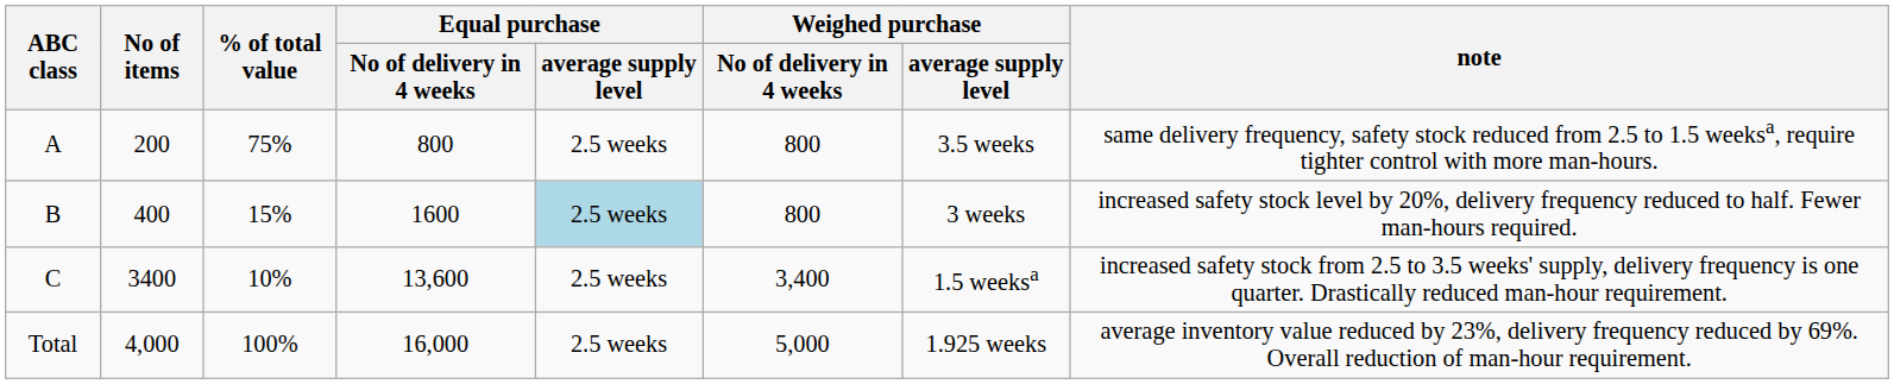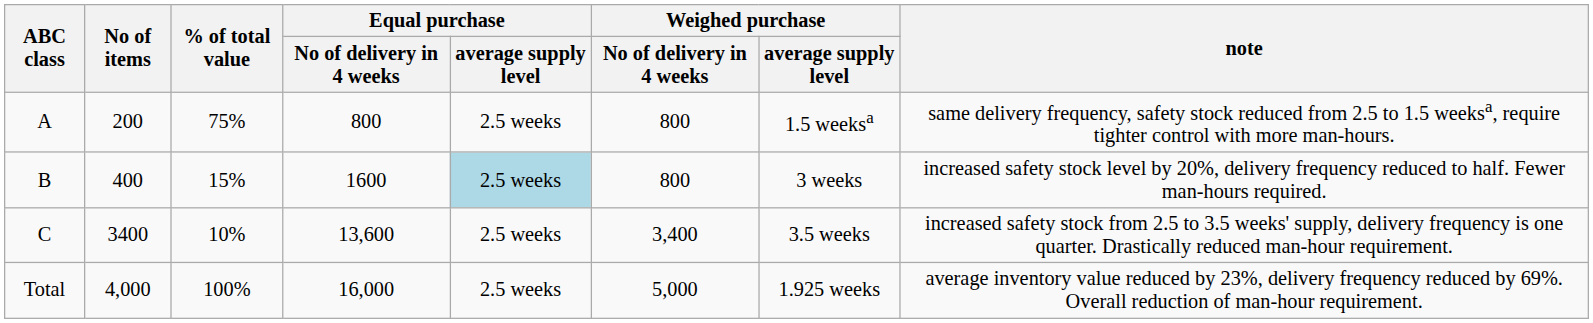A | Weighed purchase / average supply level: 3.5 weeks -> 1.5 weeksa
C | Weighed purchase / average supply level: 1.5 weeksa -> 3.5 weeks
